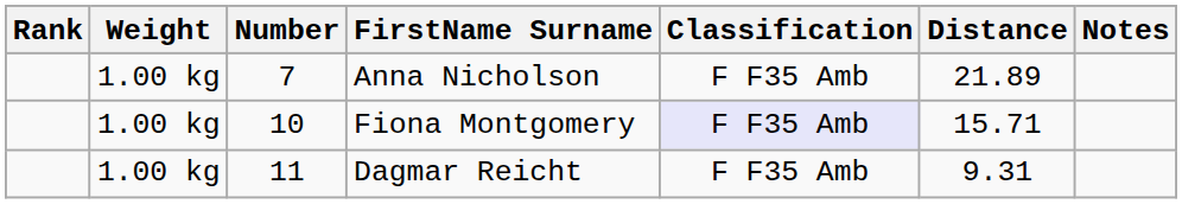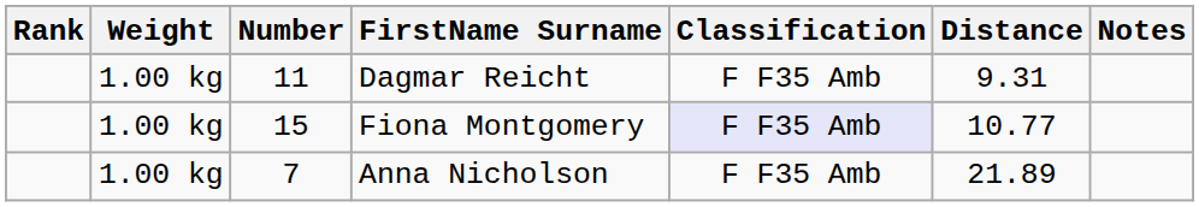rows swapped: Anna Nicholson <-> Dagmar Reicht
Fiona Montgomery | Number: 10 -> 15
Fiona Montgomery | Distance: 15.71 -> 10.77
